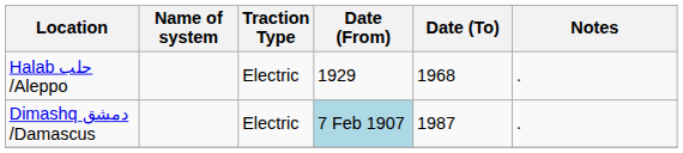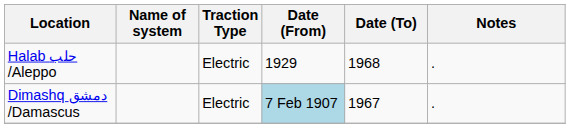Dimashq دمشق /Damascus | Date (To): 1987 -> 1967
